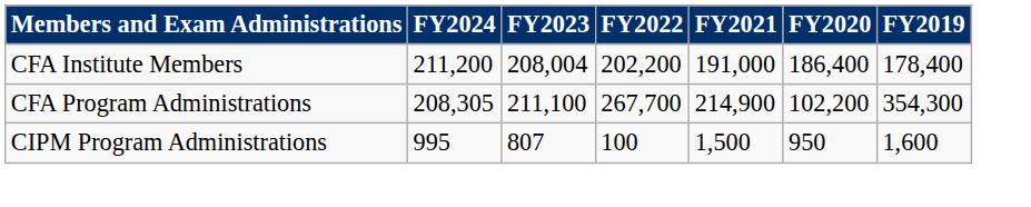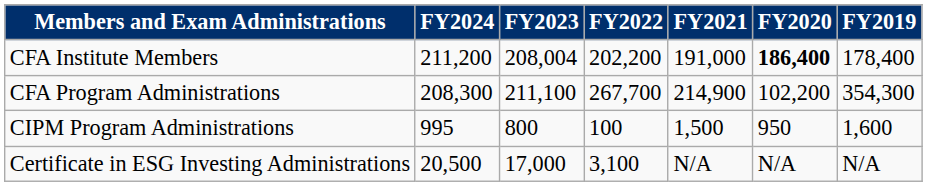CFA Institute Members | FY2020: normal -> bold
CFA Program Administrations | FY2024: 208,305 -> 208,300
CIPM Program Administrations | FY2023: 807 -> 800
+ row: Certificate in ESG Investing Administrations | 20,500 | 17,000 | 3,100 | N/A | N/A | N/A
